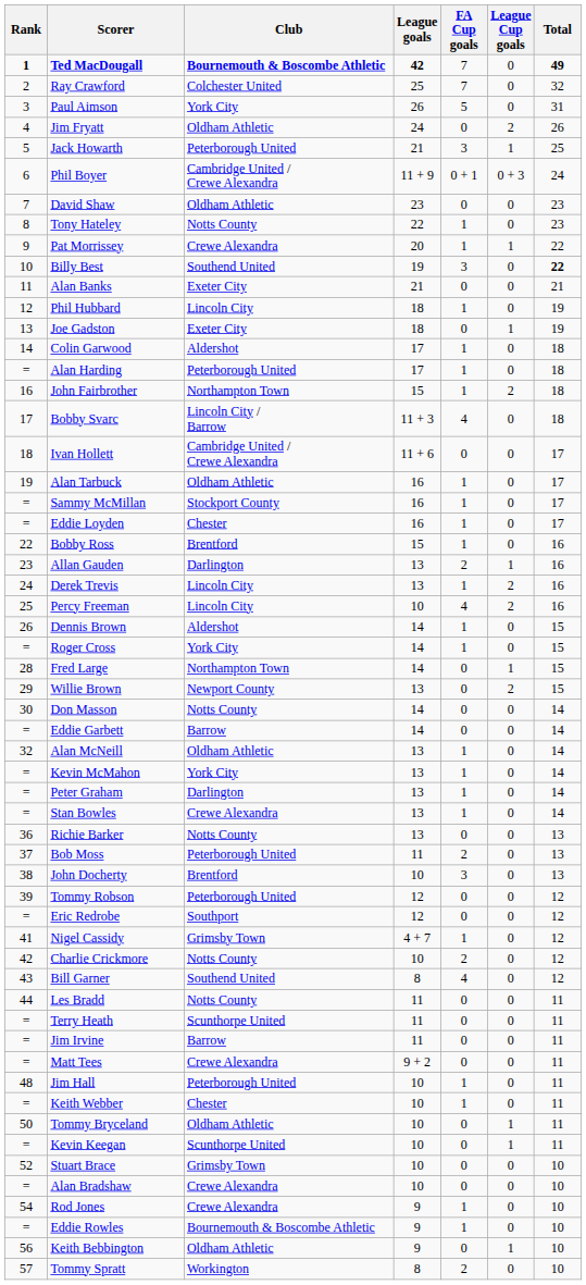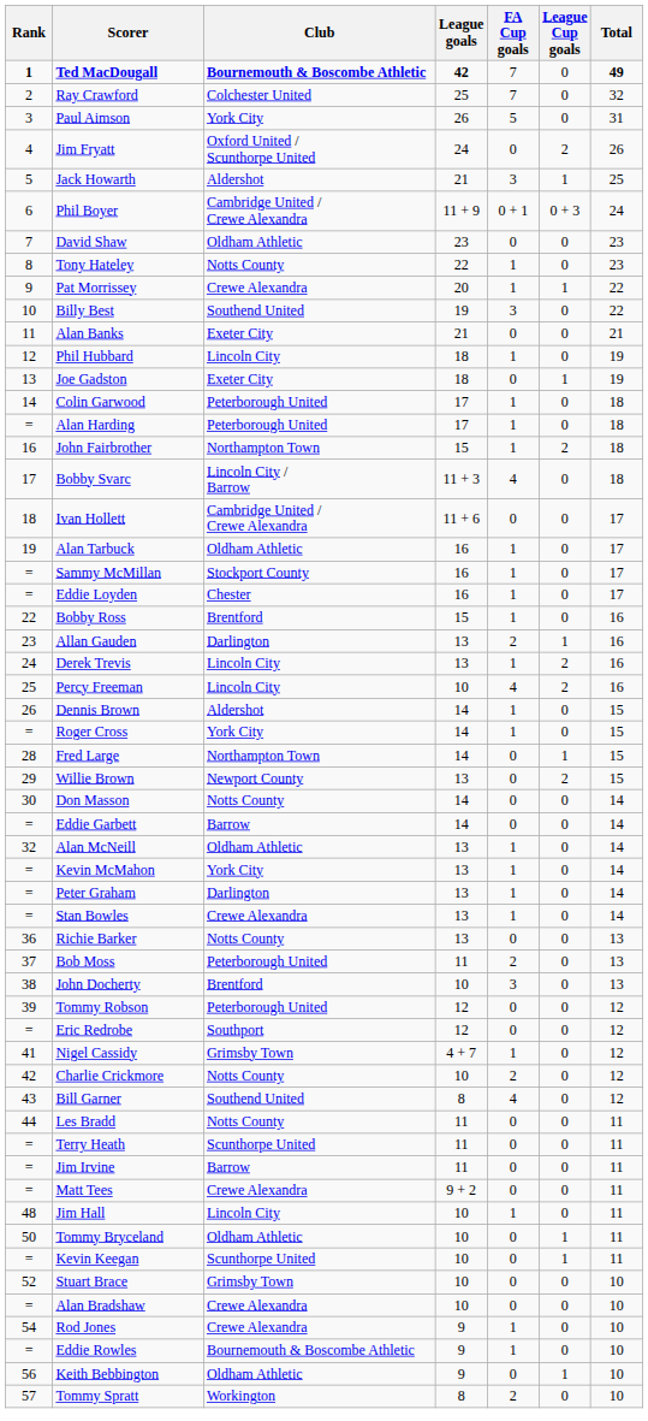Jim Fryatt | Club: Oldham Athletic -> Oxford United / Scunthorpe United
Jack Howarth | Club: Peterborough United -> Aldershot
Billy Best | Total: bold -> normal
Colin Garwood | Club: Aldershot -> Peterborough United
Jim Hall | Club: Peterborough United -> Lincoln City
- row: = | Keith Webber | Chester | 10 | 1 | 0 | 11
